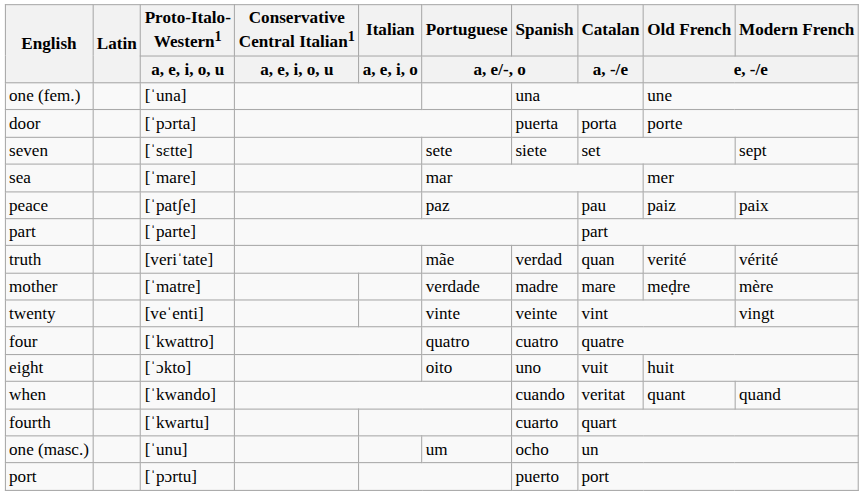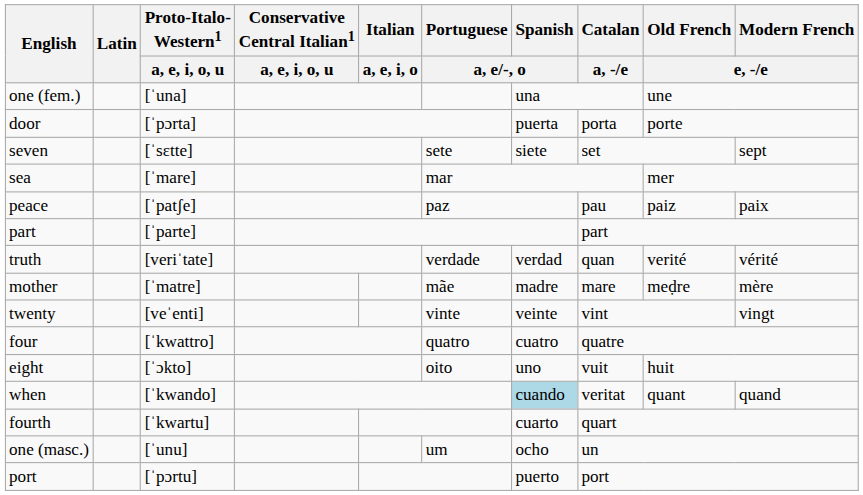truth | Portuguese / a, e/-, o: mãe -> verdade
mother | Portuguese / a, e/-, o: verdade -> mãe
when | Spanish / a, e/-, o: no background -> lightblue background
